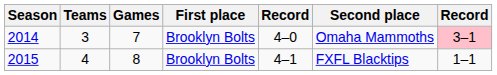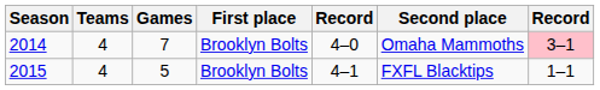2014 | Teams: 3 -> 4
2015 | Games: 8 -> 5
